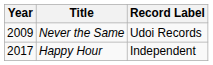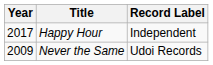rows swapped: Never the Same <-> Happy Hour
